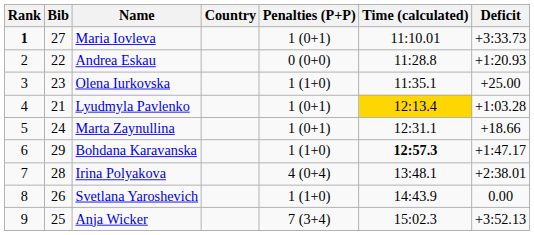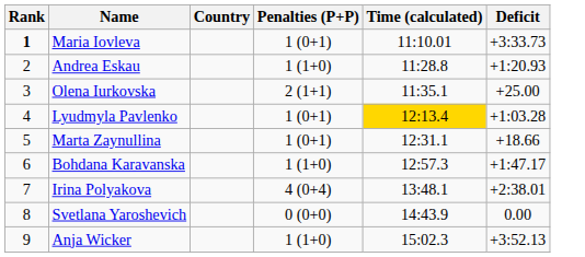- column: Bib | 27 | 22 | 23 | 21 | 24 | 29 | 28 | 26 | 25
Andrea Eskau | Penalties (P+P): 0 (0+0) -> 1 (1+0)
Olena Iurkovska | Penalties (P+P): 1 (1+0) -> 2 (1+1)
Bohdana Karavanska | Time (calculated): bold -> normal
Svetlana Yaroshevich | Penalties (P+P): 1 (1+0) -> 0 (0+0)
Anja Wicker | Penalties (P+P): 7 (3+4) -> 1 (1+0)
